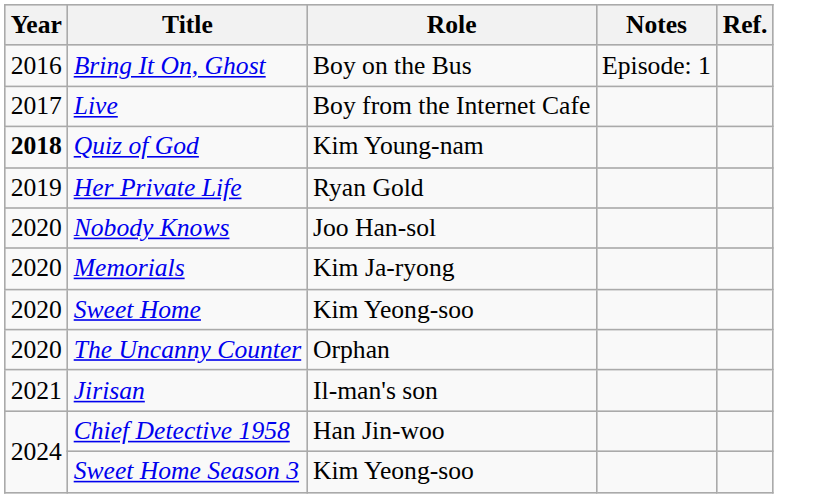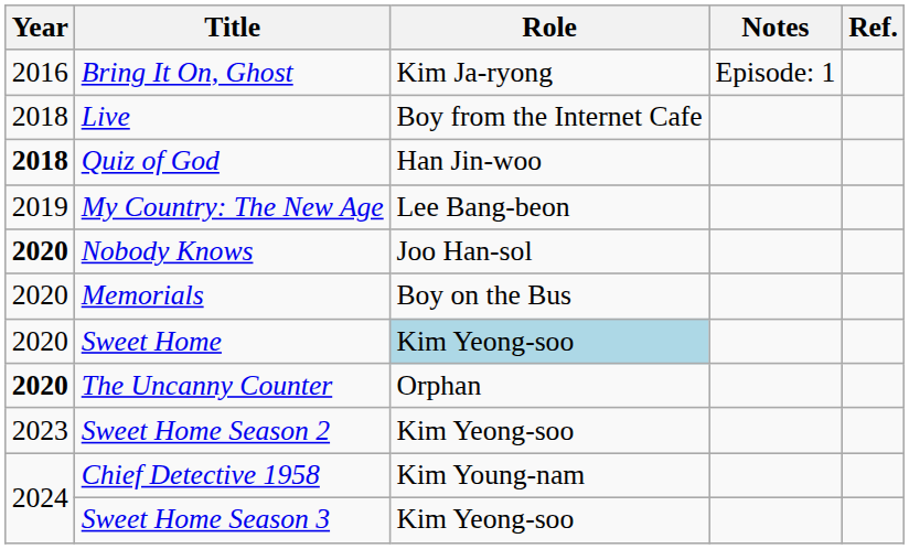Bring It On, Ghost | Role: Boy on the Bus -> Kim Ja-ryong
Live | Year: 2017 -> 2018
Quiz of God | Role: Kim Young-nam -> Han Jin-woo
- row: 2019 | Her Private Life | Ryan Gold
+ row: 2019 | My Country: The New Age | Lee Bang-beon
Nobody Knows | Year: normal -> bold
Memorials | Role: Kim Ja-ryong -> Boy on the Bus
Sweet Home | Role: no background -> lightblue background
The Uncanny Counter | Year: normal -> bold
- row: 2021 | Jirisan | Il-man's son
+ row: 2023 | Sweet Home Season 2 | Kim Yeong-soo
Chief Detective 1958 | Role: Han Jin-woo -> Kim Young-nam
